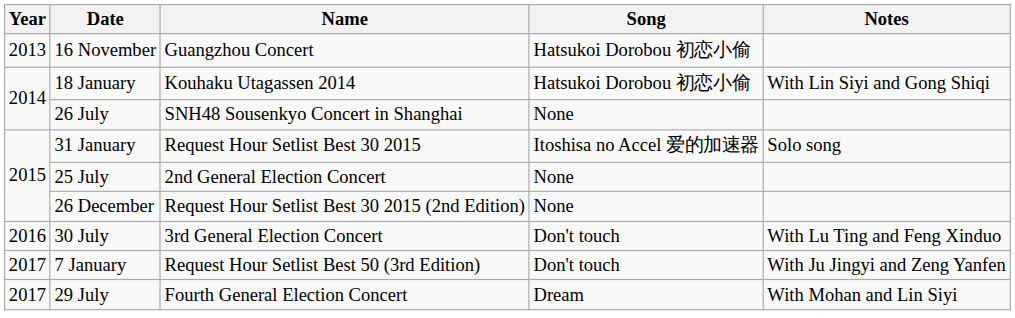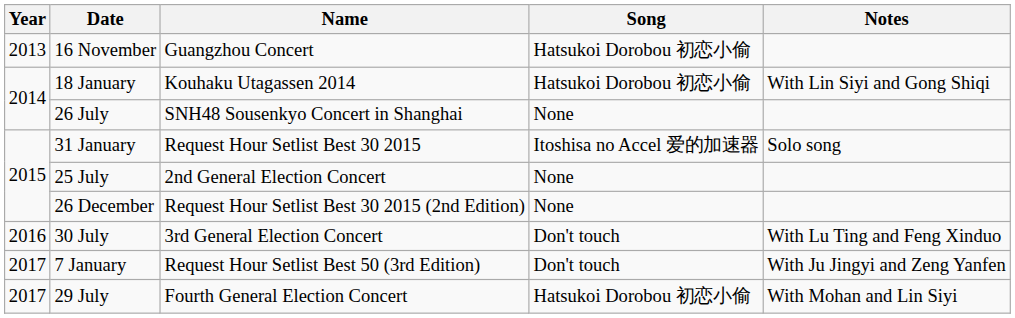29 July | Song: Dream -> Hatsukoi Dorobou 初恋小偷
